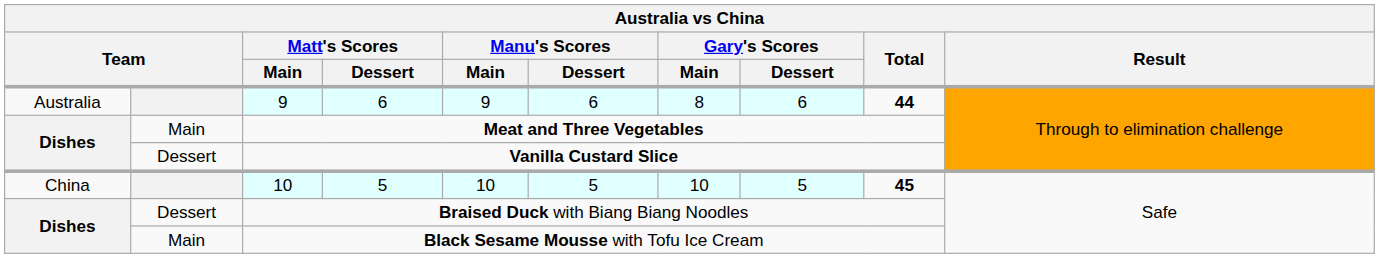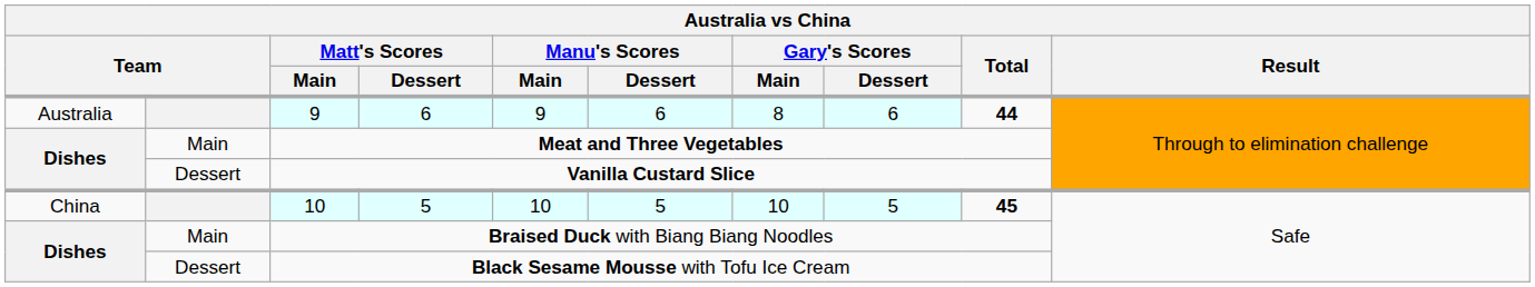Braised Duck with Biang Biang Noodles | column 2: Dessert -> Main
Black Sesame Mousse with Tofu Ice Cream | column 2: Main -> Dessert
